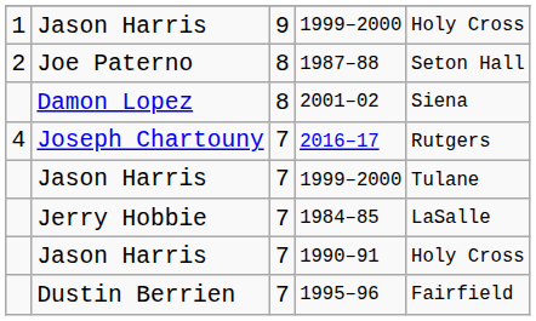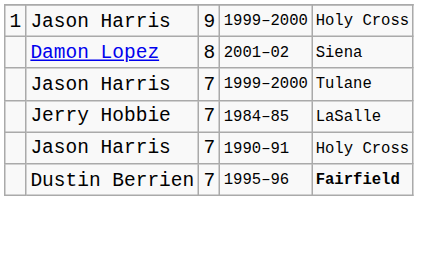- row: 2 | Joe Paterno | 8 | 1987–88 | Seton Hall
- row: 4 | Joseph Chartouny | 7 | 2016–17 | Rutgers
1995–96 | column 5: normal -> bold
